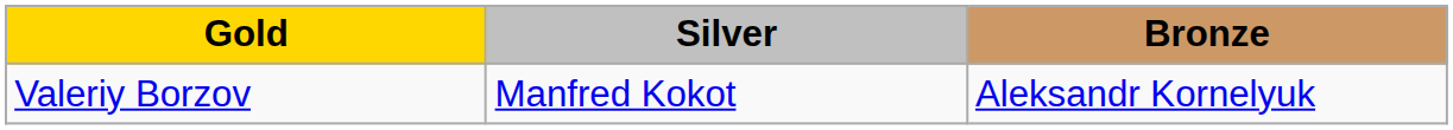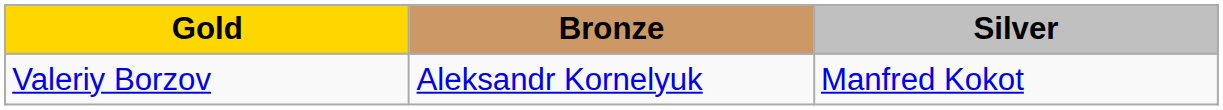columns swapped: Silver <-> Bronze
